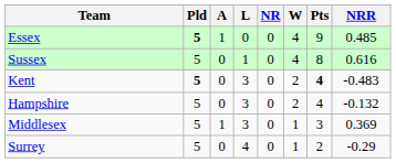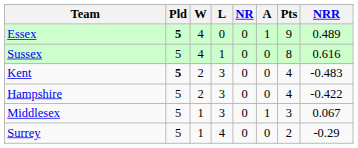columns swapped: W <-> A
Essex | NRR: 0.485 -> 0.489
Kent | Pts: bold -> normal
Hampshire | NRR: -0.132 -> -0.422
Middlesex | NRR: 0.369 -> 0.067
